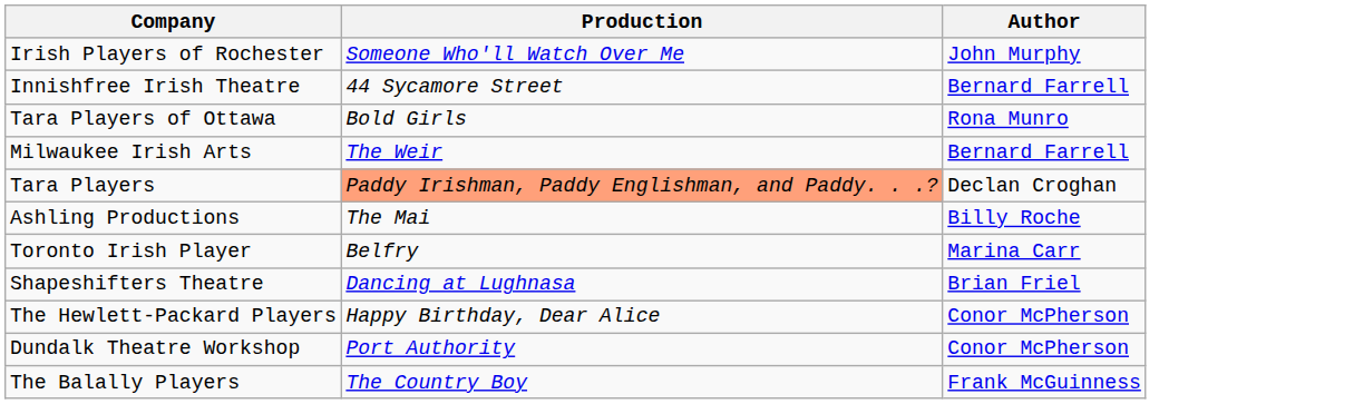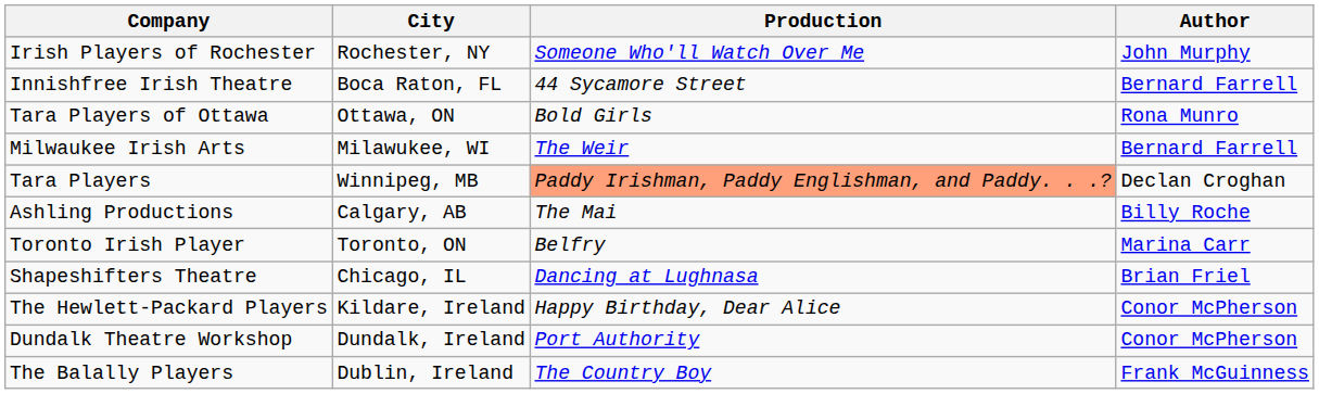+ column: City | Rochester, NY | Boca Raton, FL | Ottawa, ON | Milawukee, WI | Winnipeg, MB | Calgary, AB | Toronto, ON | Chicago, IL | Kildare, Ireland | Dundalk, Ireland | Dublin, Ireland
